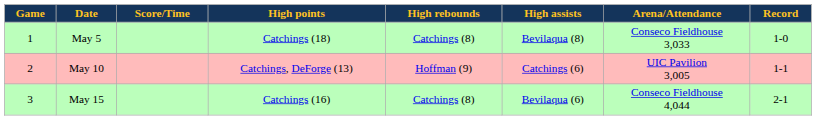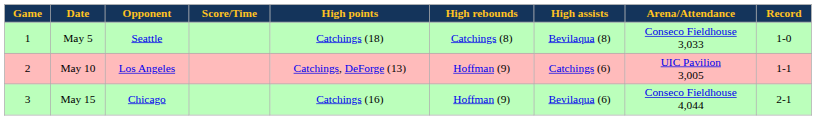+ column: Opponent | Seattle | Los Angeles | Chicago
May 15 | High rebounds: Catchings (8) -> Hoffman (9)
